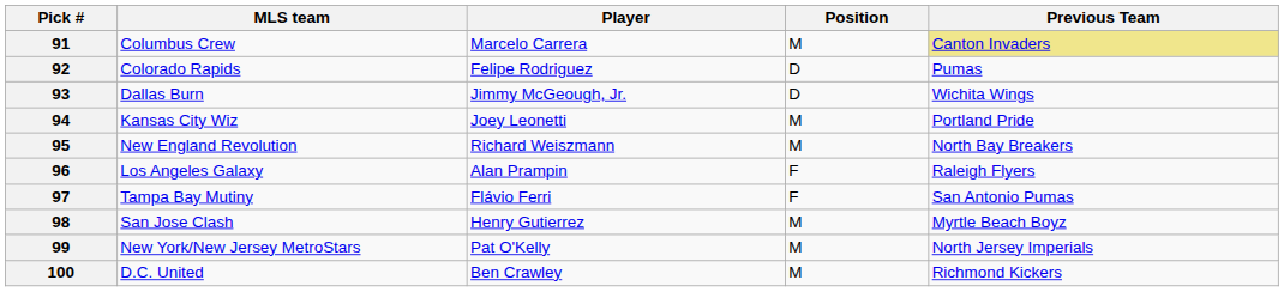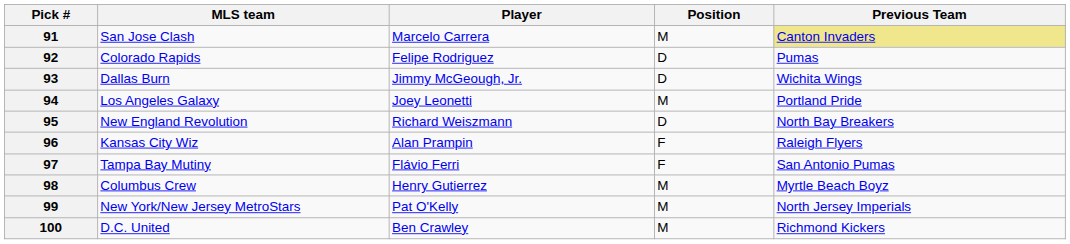91 | MLS team: Columbus Crew -> San Jose Clash
94 | MLS team: Kansas City Wiz -> Los Angeles Galaxy
95 | Position: M -> D
96 | MLS team: Los Angeles Galaxy -> Kansas City Wiz
98 | MLS team: San Jose Clash -> Columbus Crew
